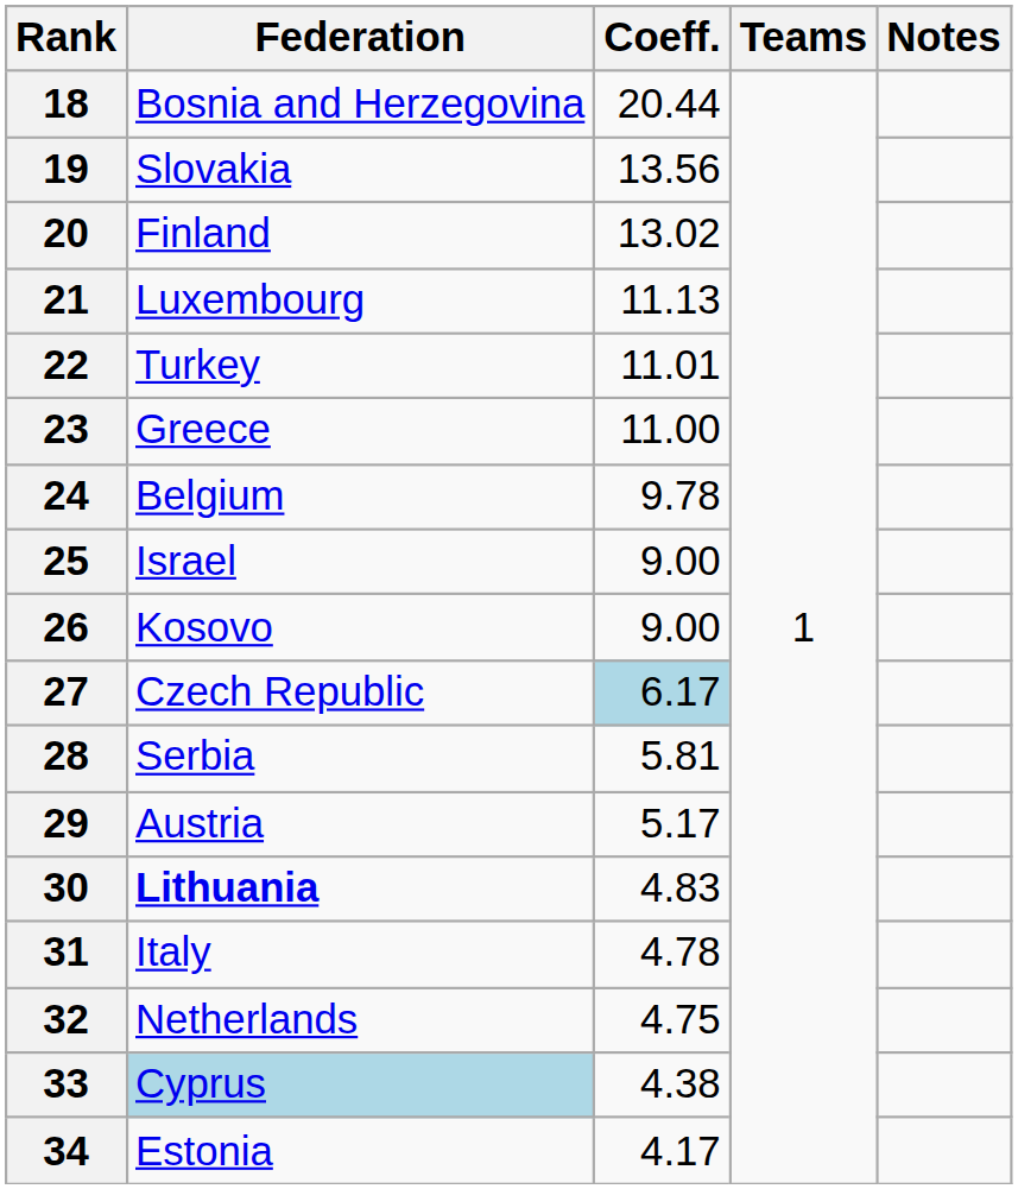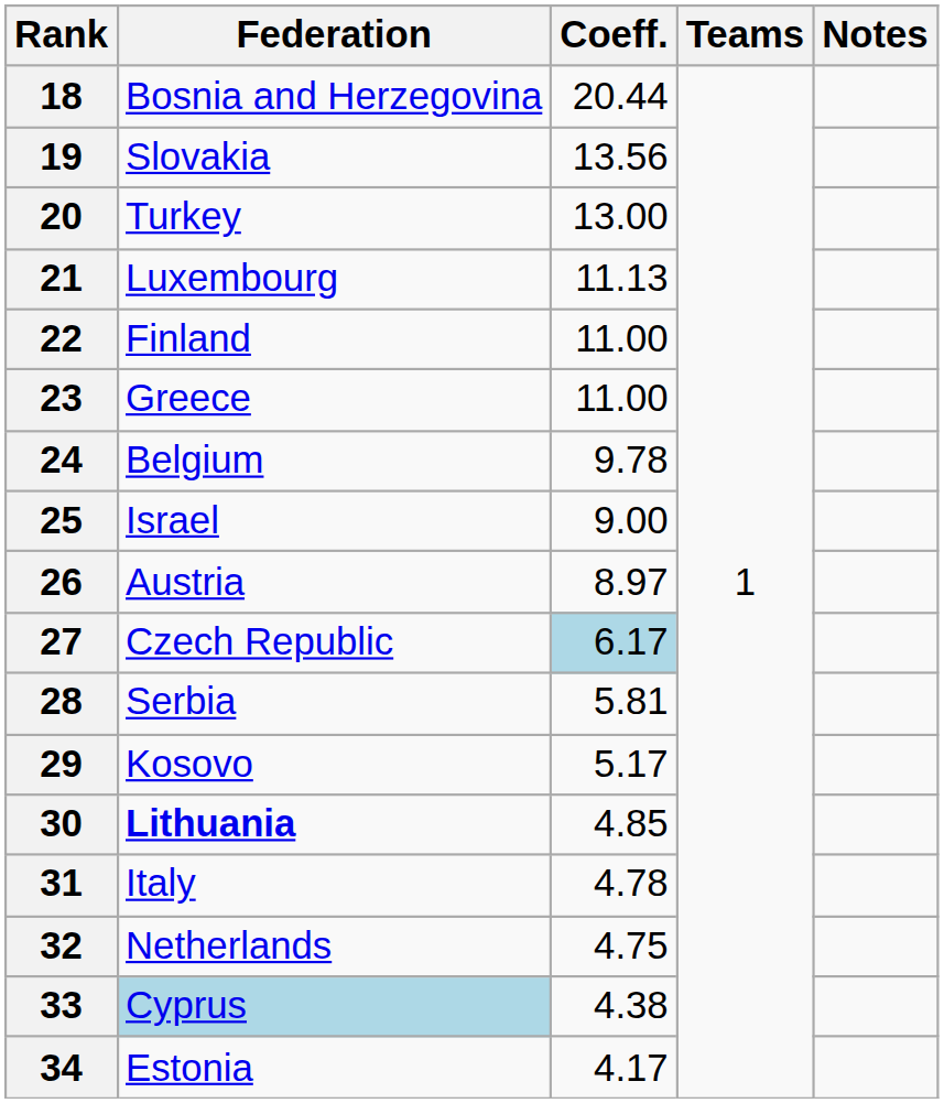20 | Federation: Finland -> Turkey
20 | Coeff.: 13.02 -> 13.00
22 | Federation: Turkey -> Finland
22 | Coeff.: 11.01 -> 11.00
26 | Federation: Kosovo -> Austria
26 | Coeff.: 9.00 -> 8.97
29 | Federation: Austria -> Kosovo
30 | Coeff.: 4.83 -> 4.85
